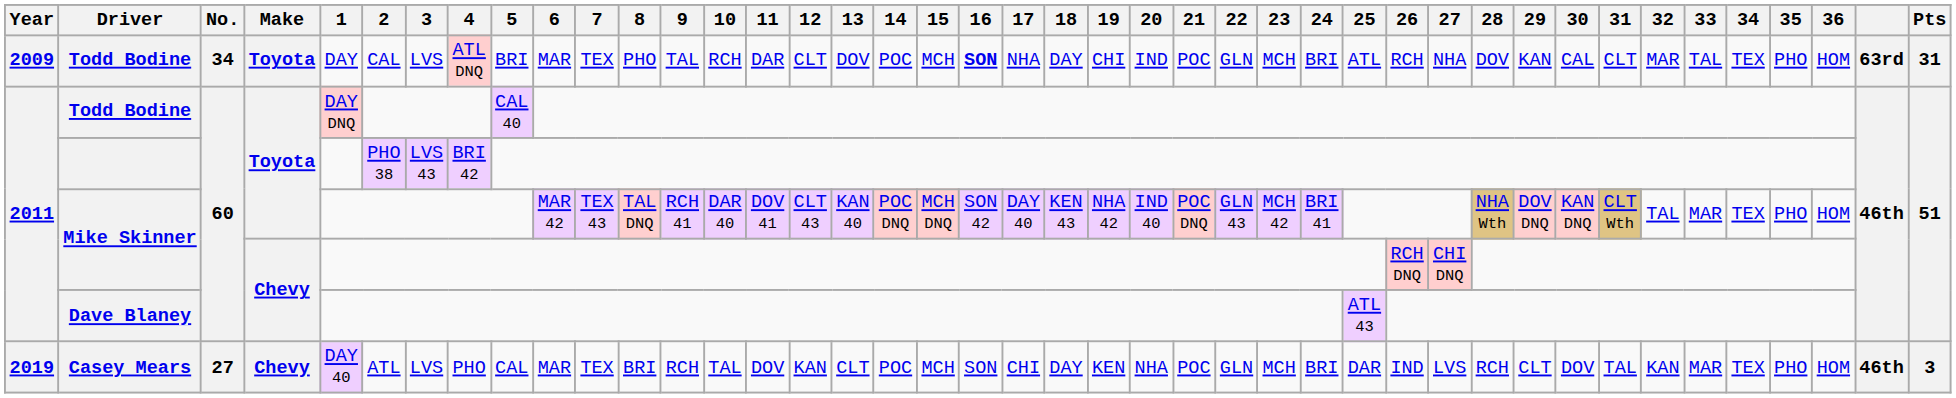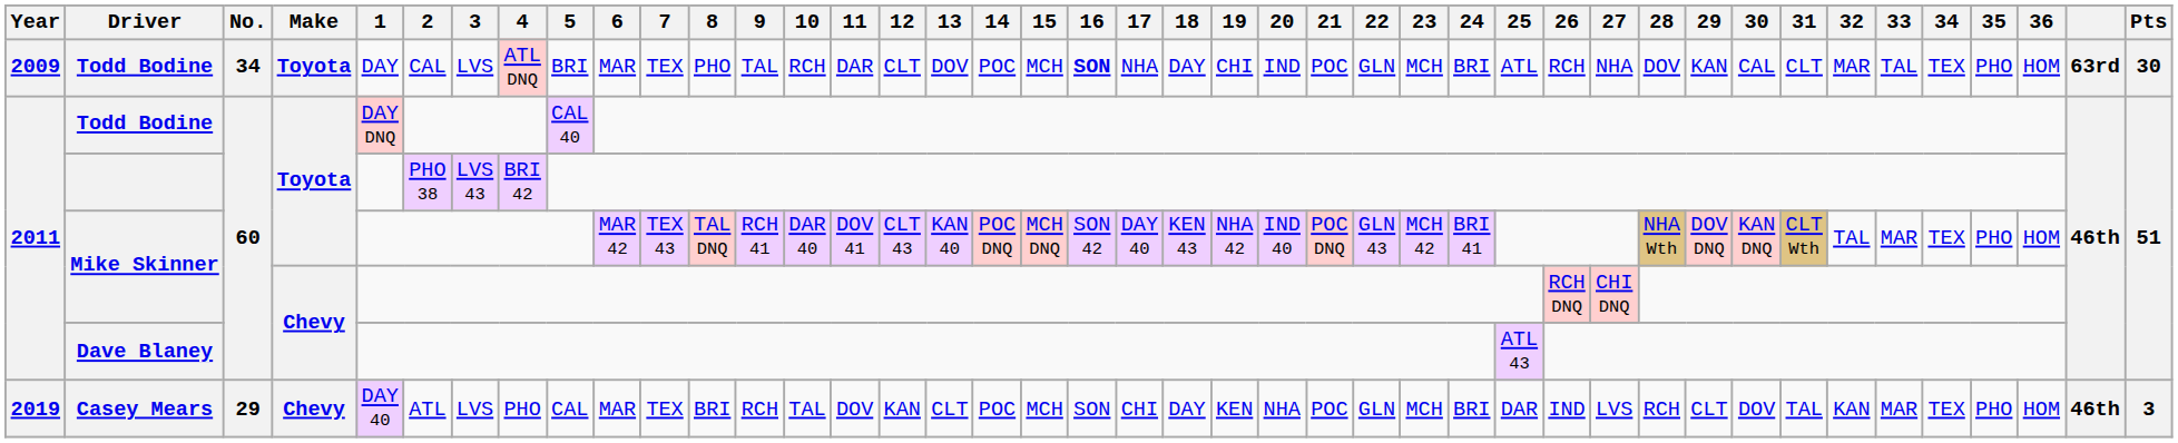2009 / Todd Bodine | Pts: 31 -> 30
Casey Mears | No.: 27 -> 29
